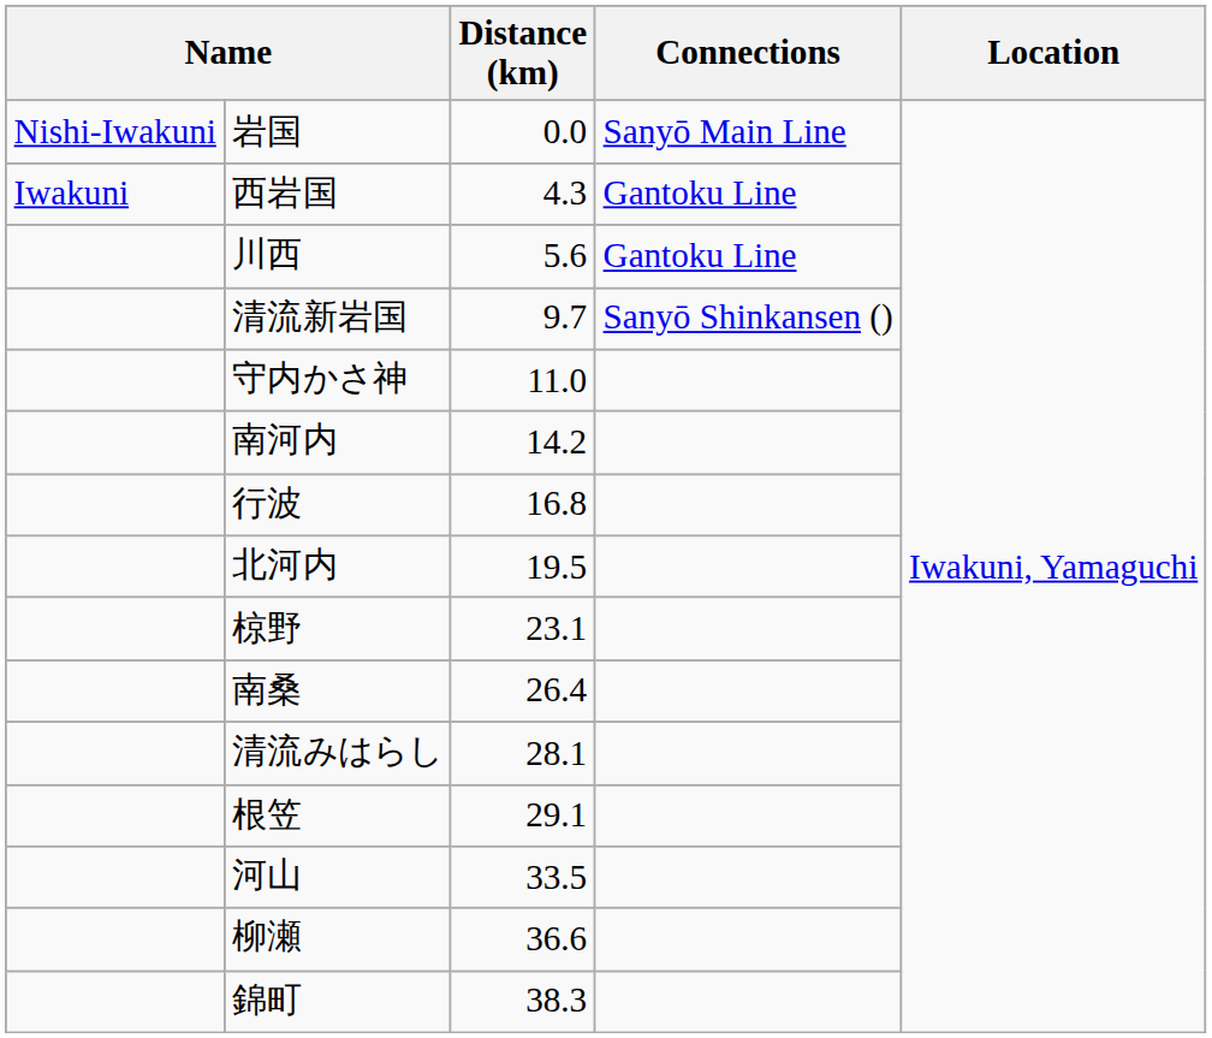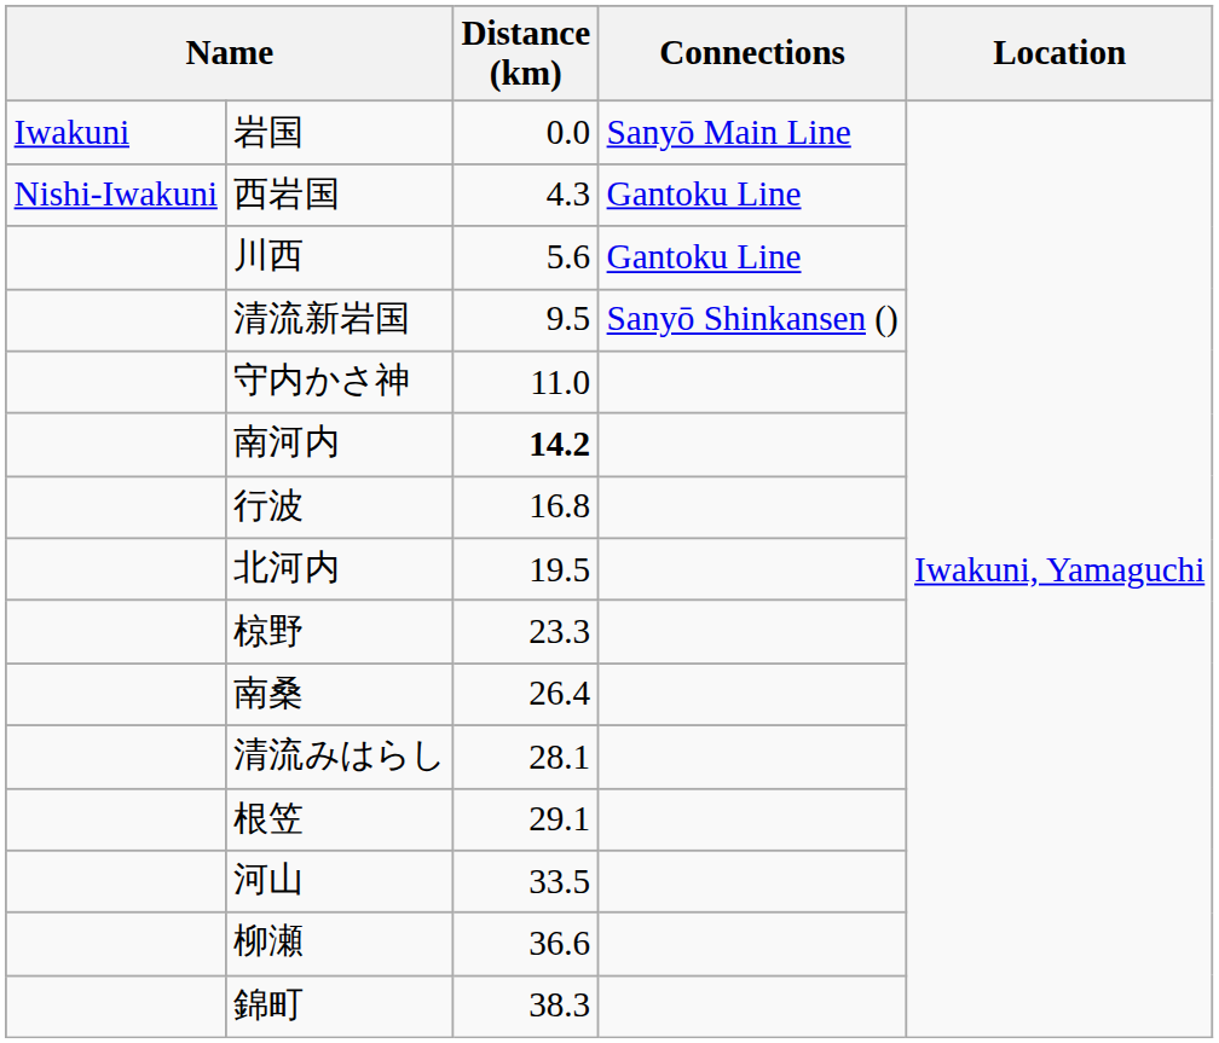岩国 | column 1: Nishi-Iwakuni -> Iwakuni
西岩国 | column 1: Iwakuni -> Nishi-Iwakuni
清流新岩国 | Distance (km): 9.7 -> 9.5
南河内 | Distance (km): normal -> bold
椋野 | Distance (km): 23.1 -> 23.3
